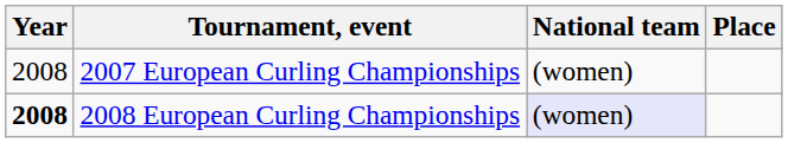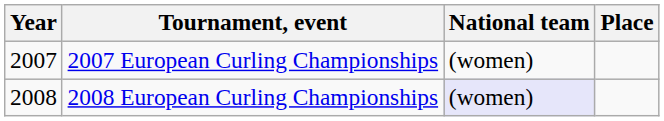2007 European Curling Championships | Year: 2008 -> 2007
2008 European Curling Championships | Year: bold -> normal
